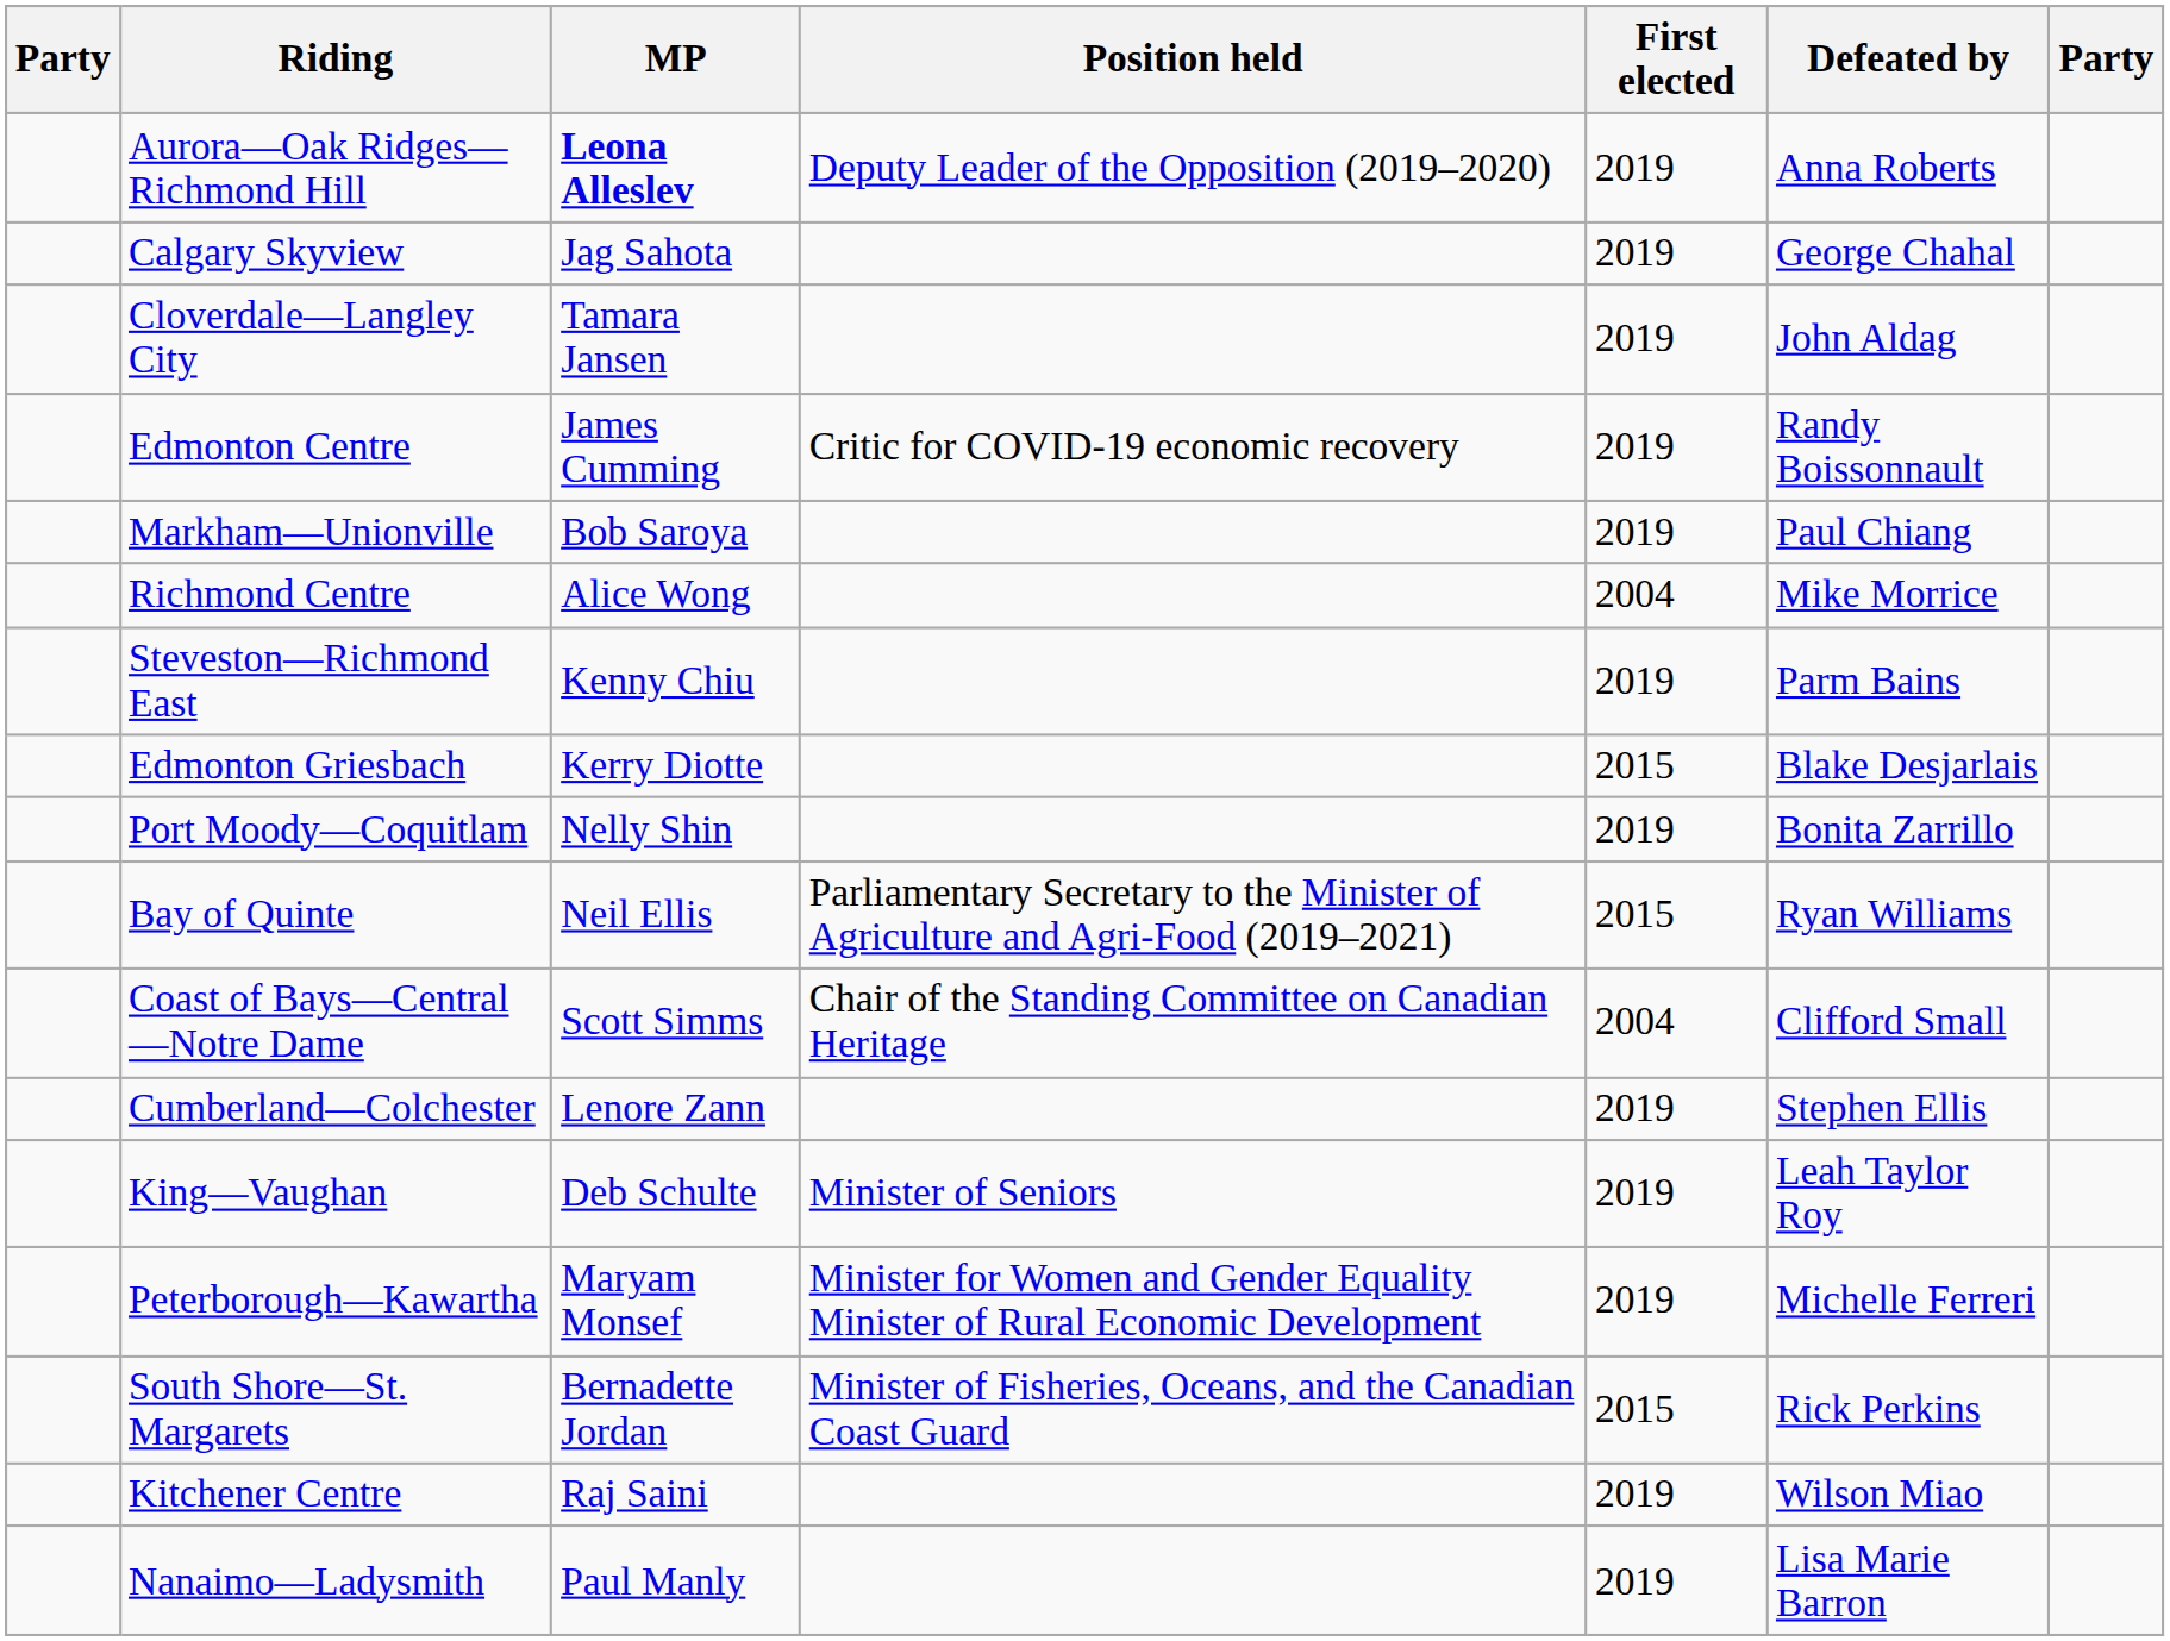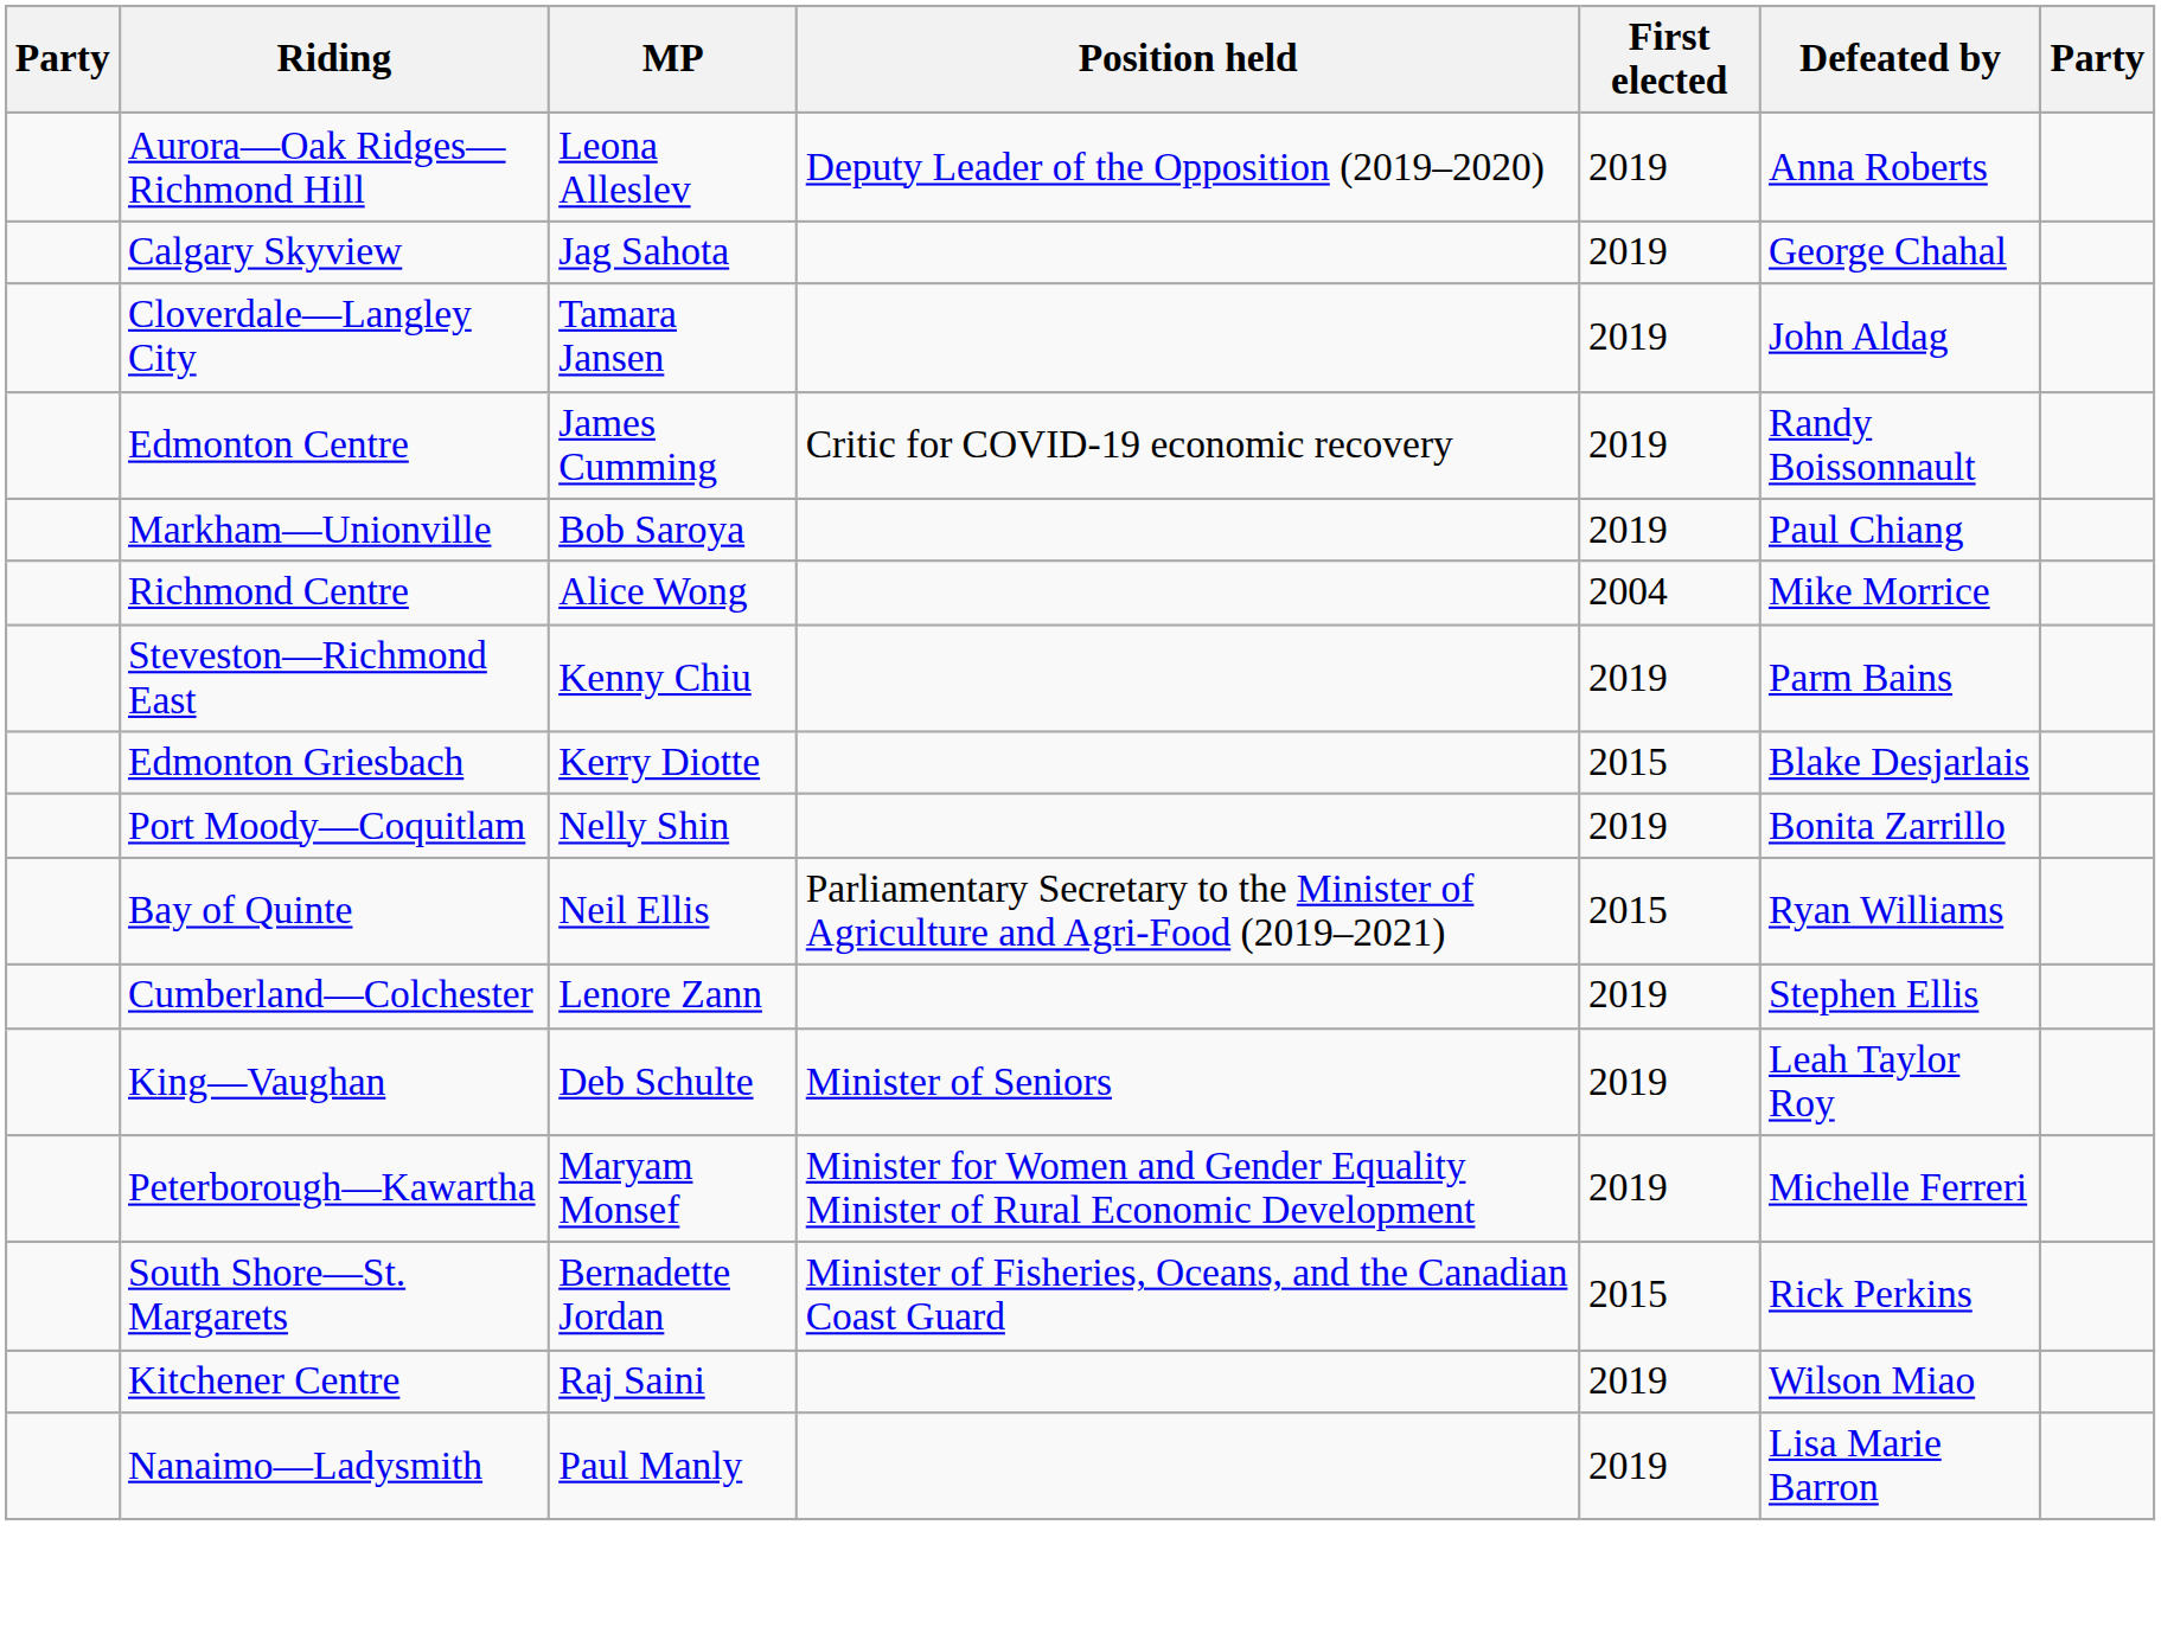Aurora—Oak Ridges—Richmond Hill | MP: bold -> normal
- row: Coast of Bays—Central—Notre Dame | Scott Simms | Chair of the Standing Committee on Canadian Heritage | 2004 | Clifford Small
